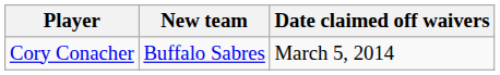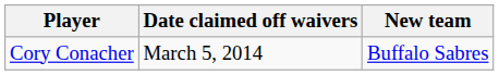columns swapped: New team <-> Date claimed off waivers
